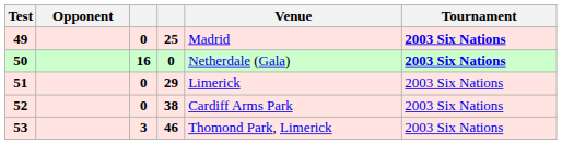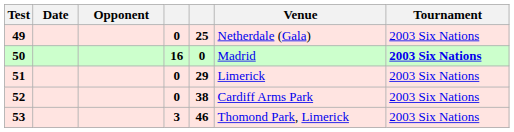+ column: Date
49 | Venue: Madrid -> Netherdale (Gala)
49 | Tournament: bold -> normal
50 | Venue: Netherdale (Gala) -> Madrid
